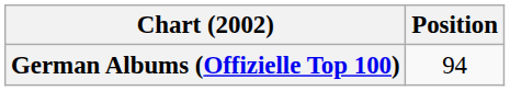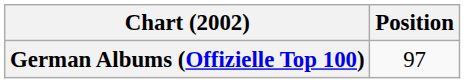German Albums (Offizielle Top 100) | Position: 94 -> 97
